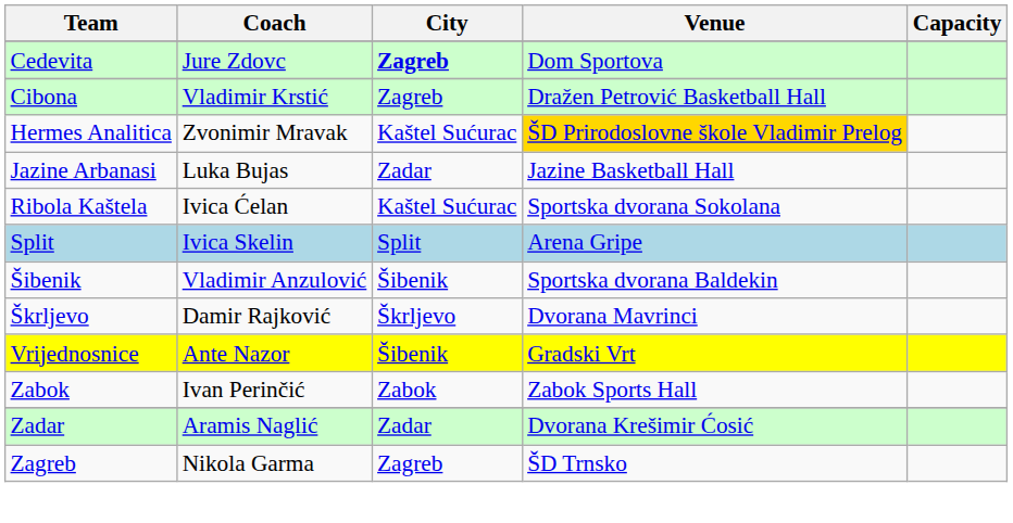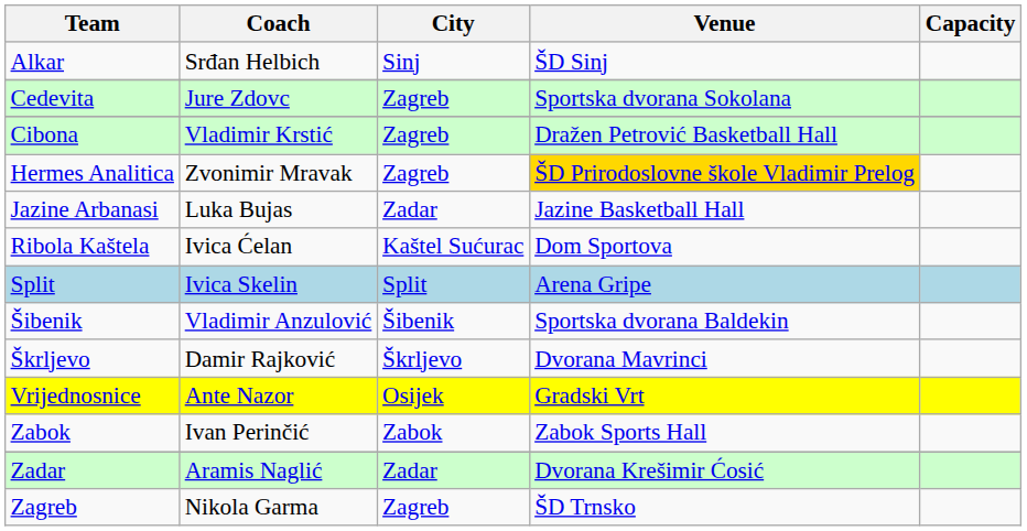+ row: Alkar | Srđan Helbich | Sinj | ŠD Sinj
Cedevita | City: bold -> normal
Cedevita | Venue: Dom Sportova -> Sportska dvorana Sokolana
Hermes Analitica | City: Kaštel Sućurac -> Zagreb
Ribola Kaštela | Venue: Sportska dvorana Sokolana -> Dom Sportova
Vrijednosnice | City: Šibenik -> Osijek
